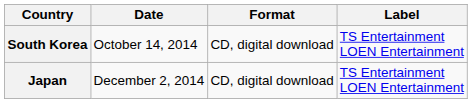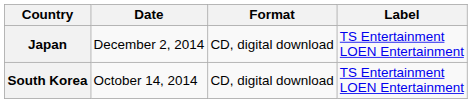rows swapped: South Korea <-> Japan
